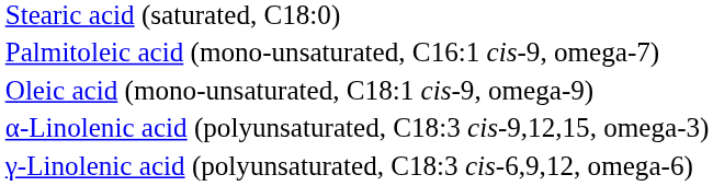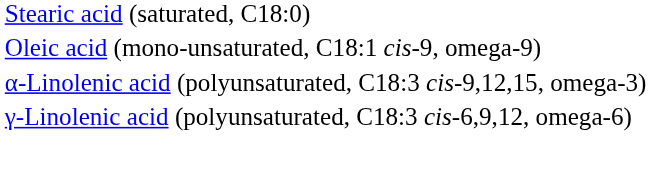- row: Palmitoleic acid (mono-unsaturated, C16:1 cis-9, omega-7)
